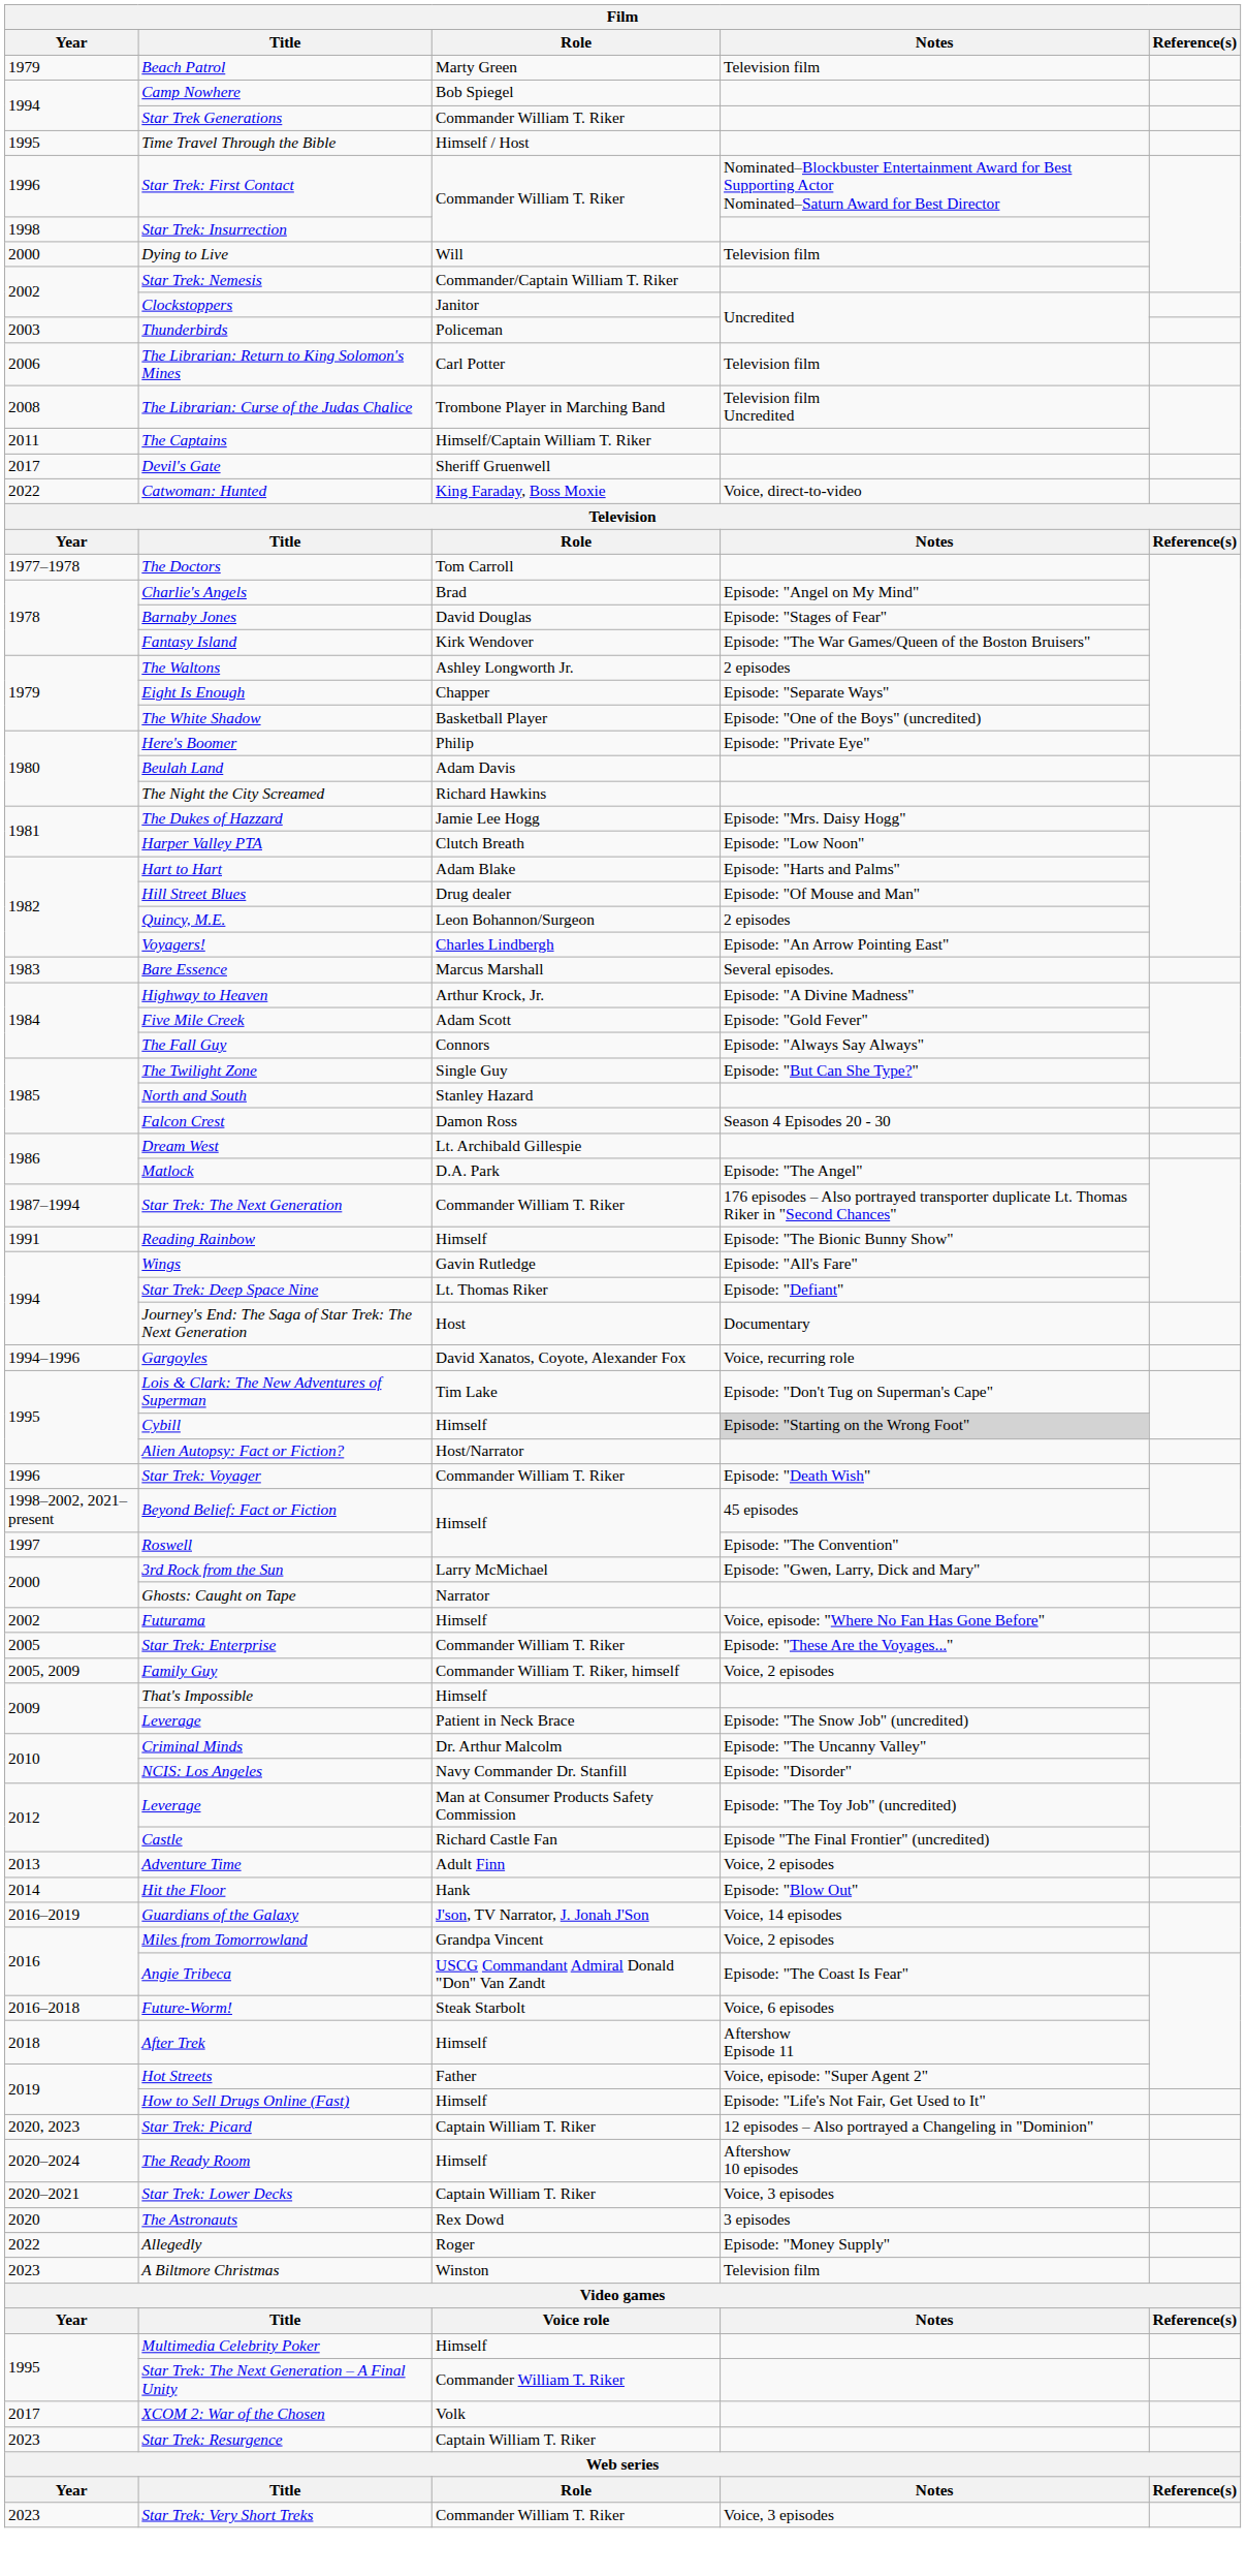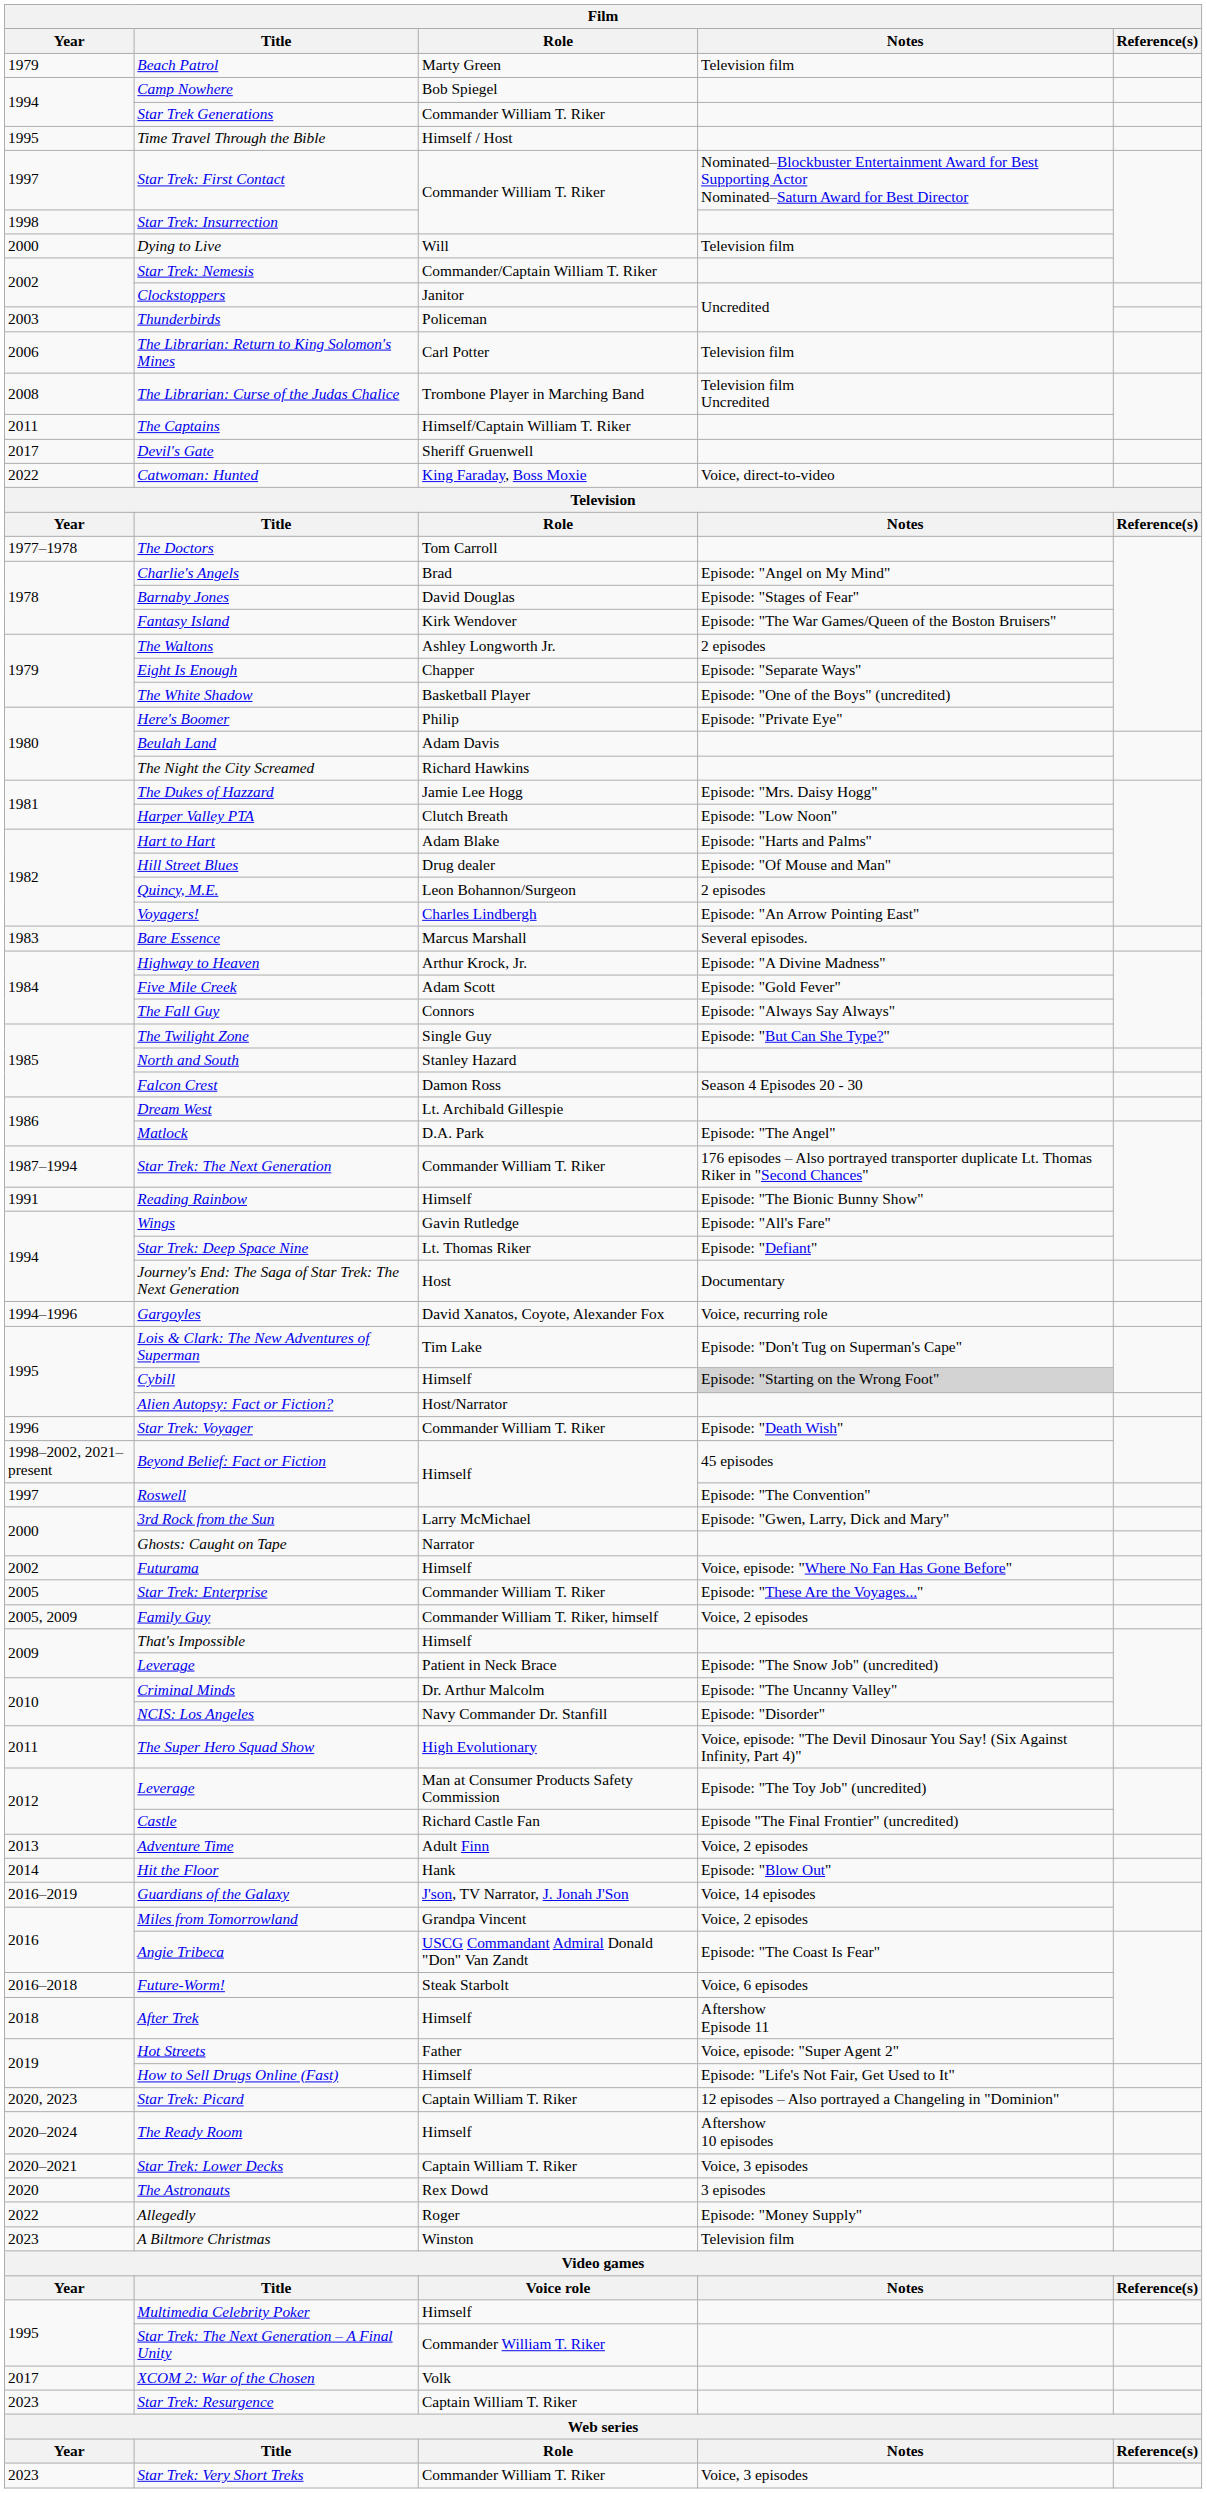Star Trek: First Contact | Year: 1996 -> 1997
+ row: 2011 | The Super Hero Squad Show | High Evolutionary | Voice, episode: "The Devil Dinosaur You Say! (Six Against Infinity, Part 4)"
